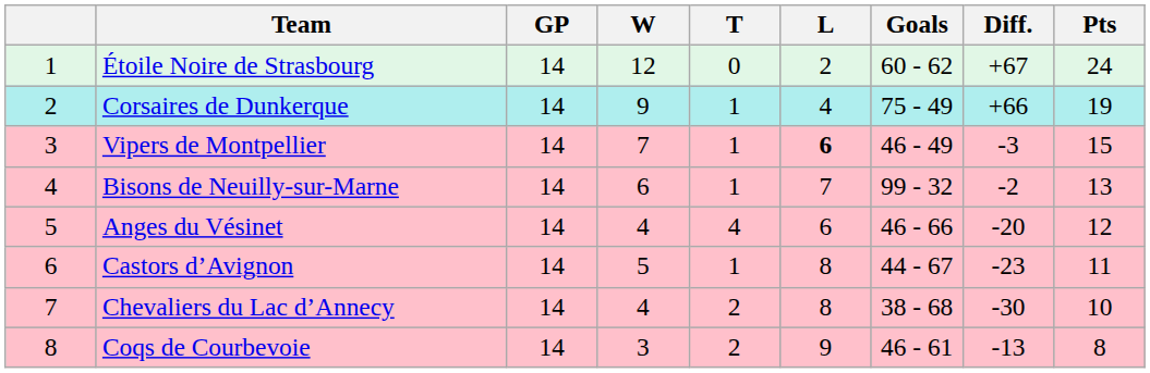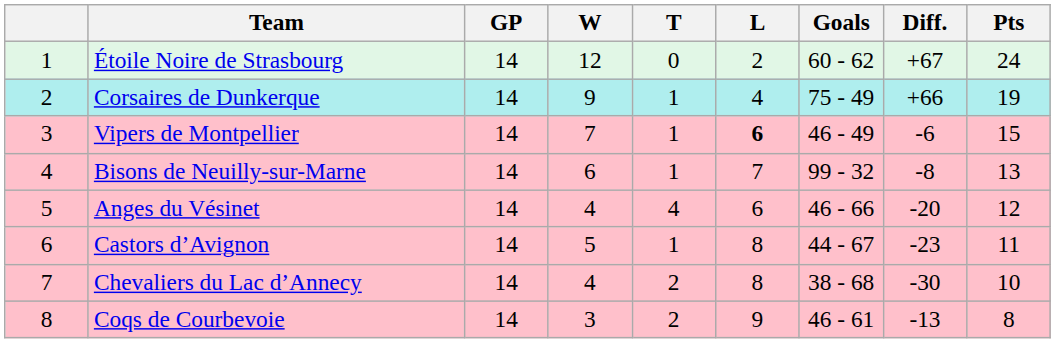Vipers de Montpellier | Diff.: -3 -> -6
Bisons de Neuilly-sur-Marne | Diff.: -2 -> -8
